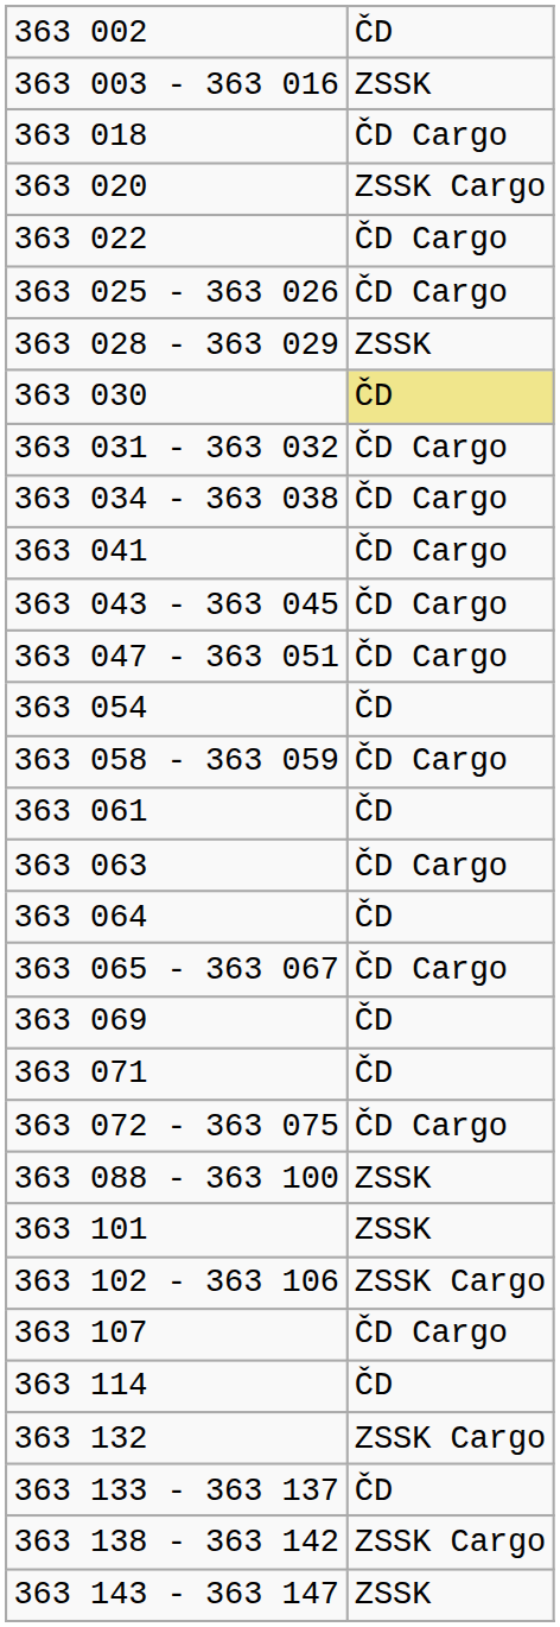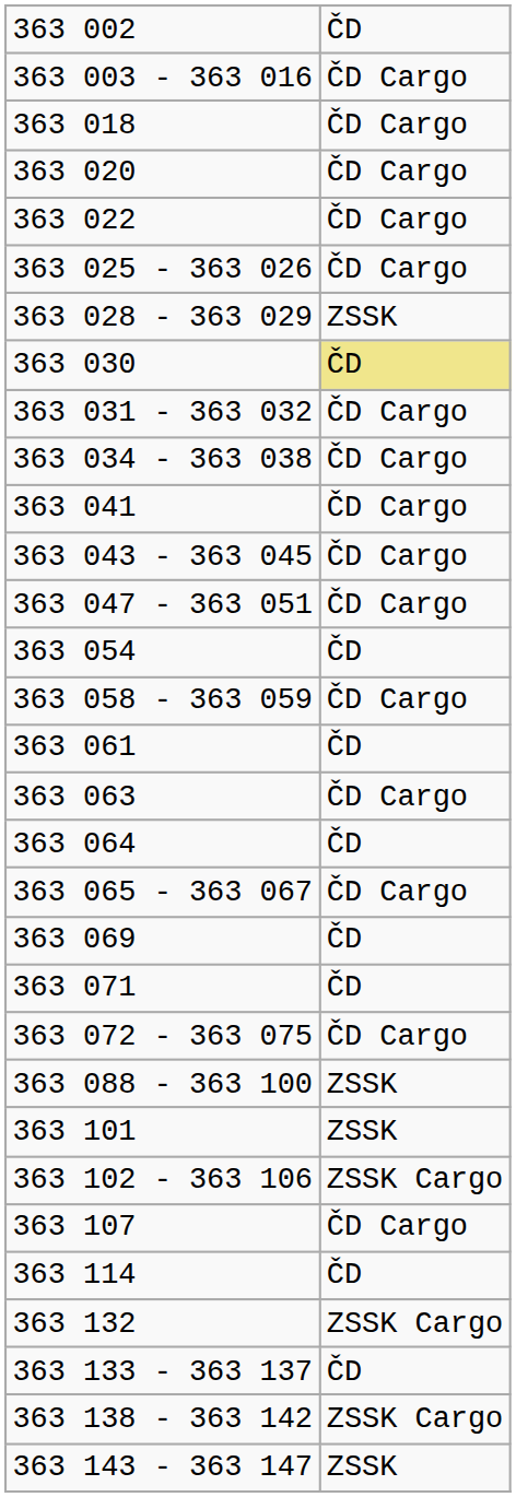363 003 - 363 016 | column 2: ZSSK -> ČD Cargo
363 020 | column 2: ZSSK Cargo -> ČD Cargo
